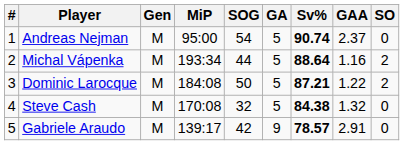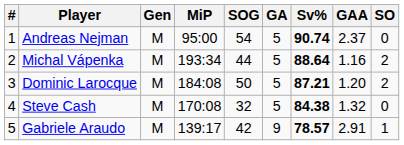Dominic Larocque | GAA: 1.22 -> 1.20
Gabriele Araudo | SO: 0 -> 1
